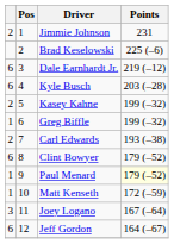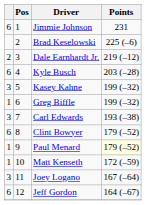Jimmie Johnson | column 1: 2 -> 6
Dale Earnhardt Jr. | column 1: 6 -> 2
Kasey Kahne | column 1: 2 -> 3
Carl Edwards | column 1: 2 -> 3
